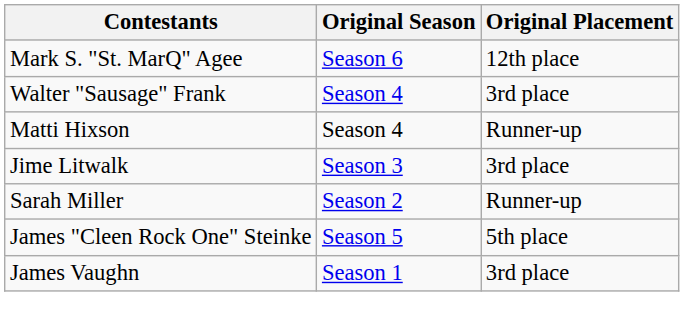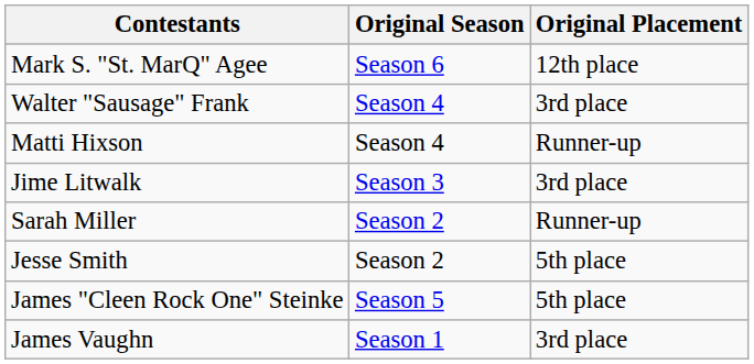+ row: Jesse Smith | Season 2 | 5th place
